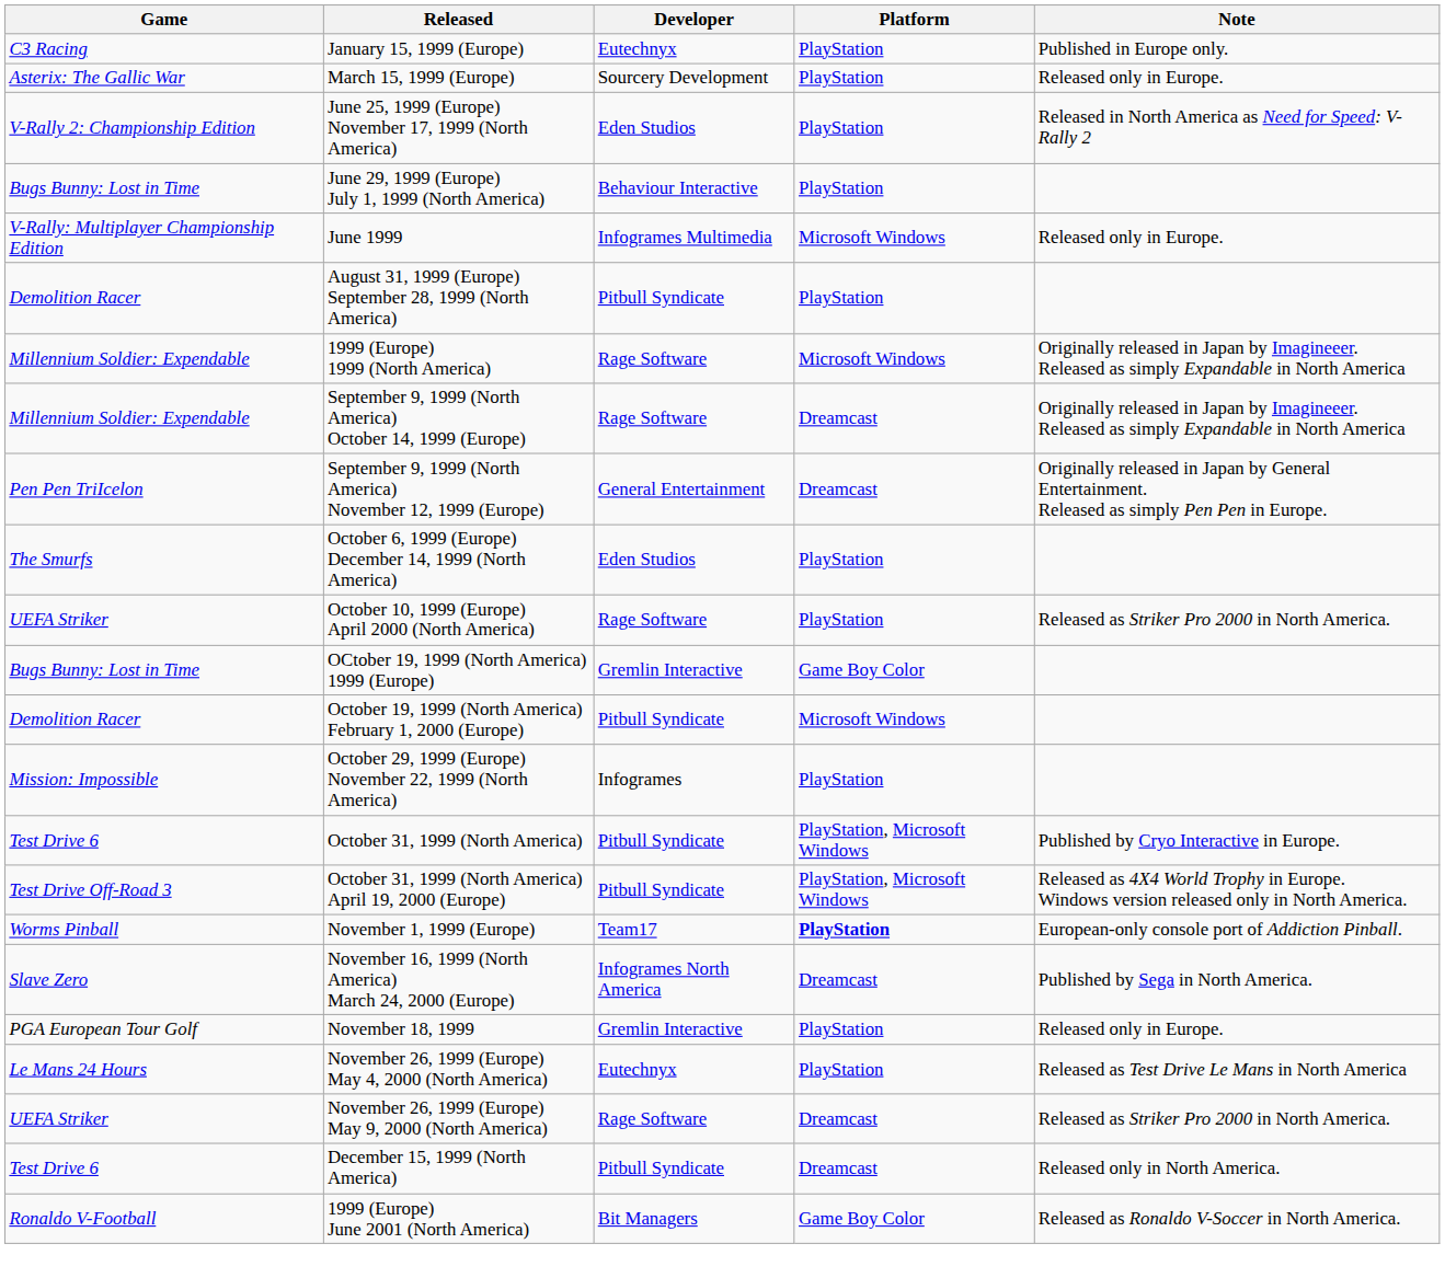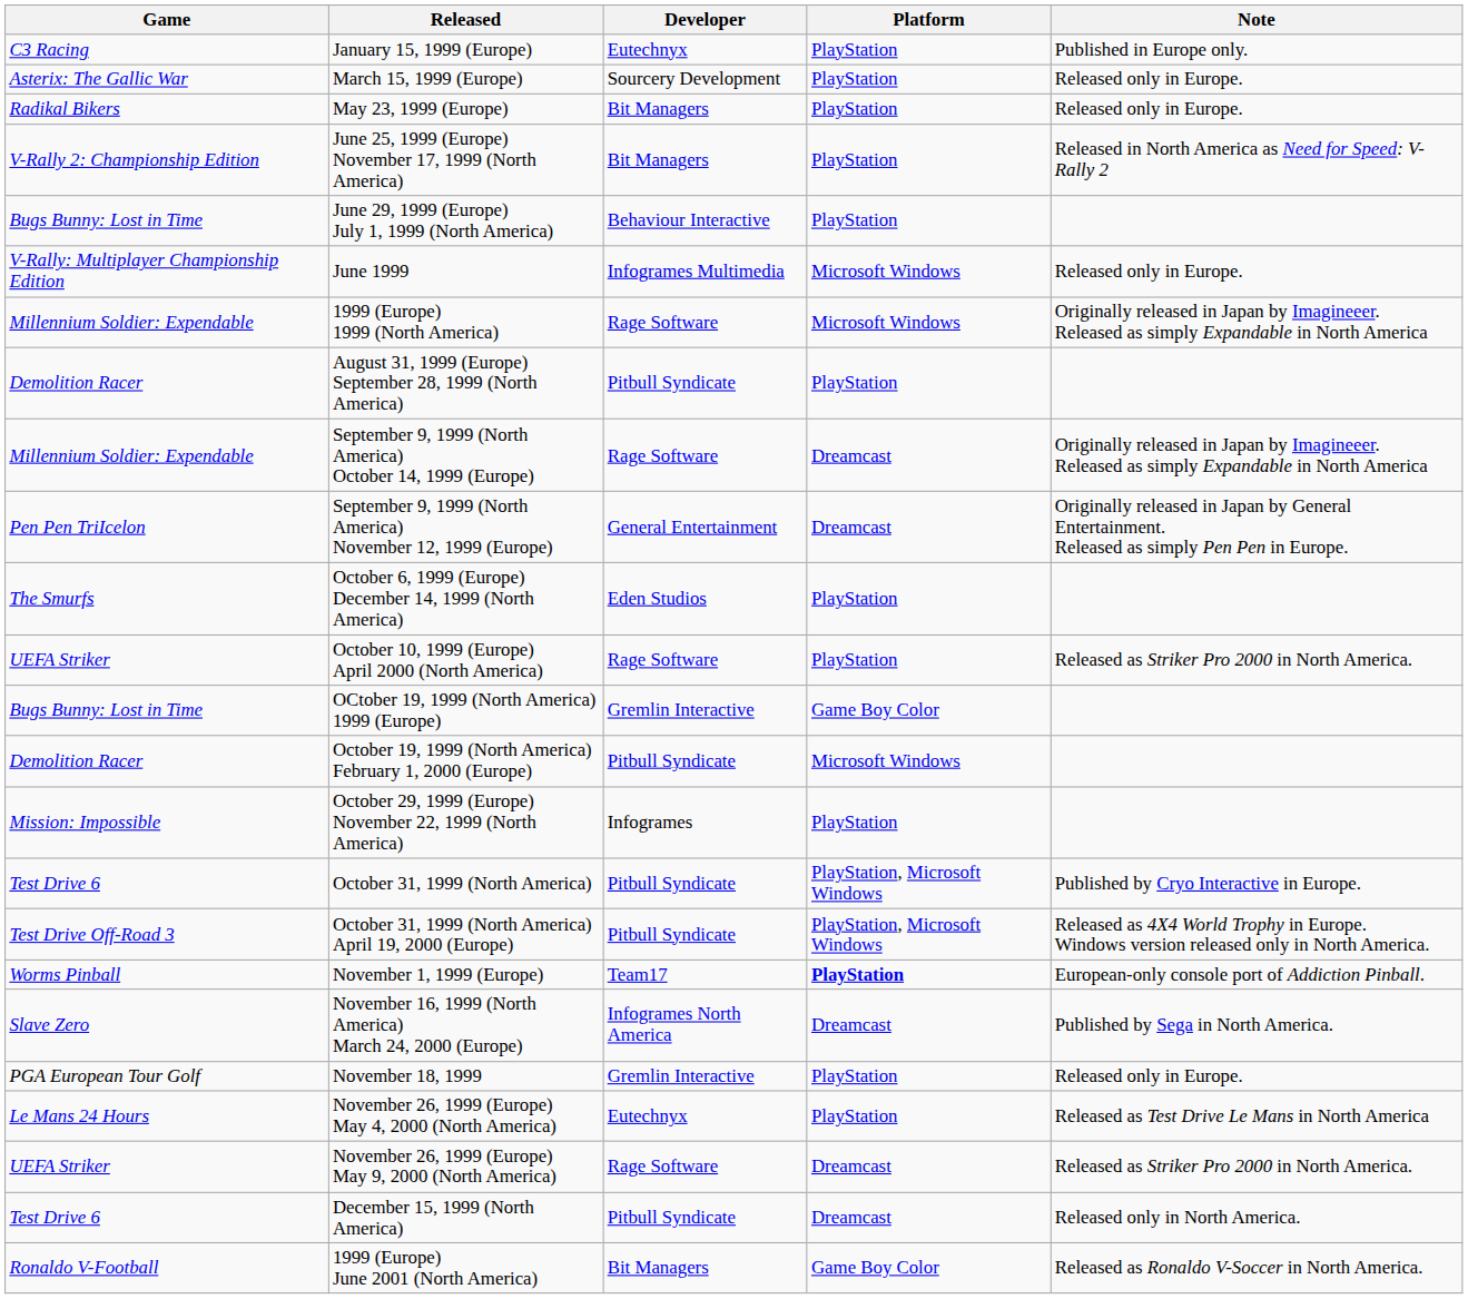+ row: Radikal Bikers | May 23, 1999 (Europe) | Bit Managers | PlayStation | Released only in Europe.
June 25, 1999 (Europe) November 17, 1999 (North America) | Developer: Eden Studios -> Bit Managers
rows swapped: August 31, 1999 (Europe) September 28, 1999 (North America) <-> 1999 (Europe) 1999 (North America)
